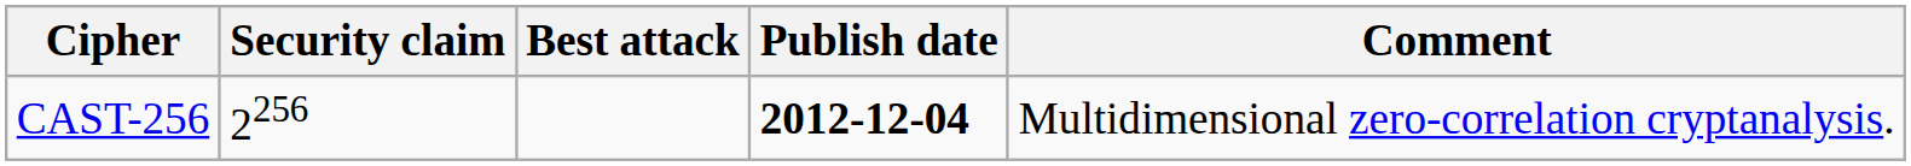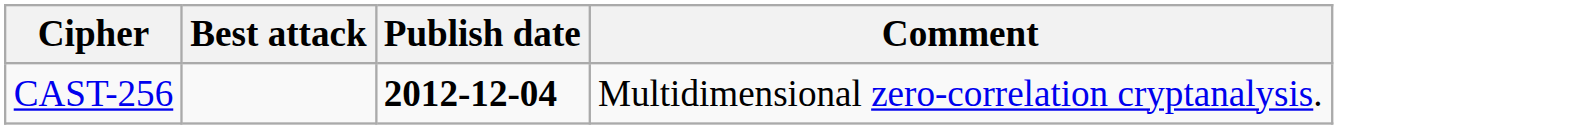- column: Security claim | 2256
